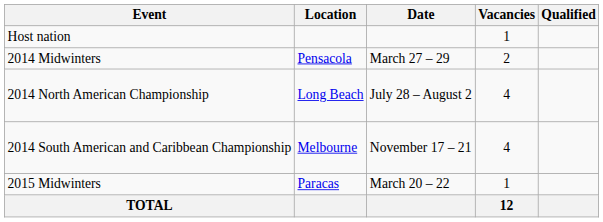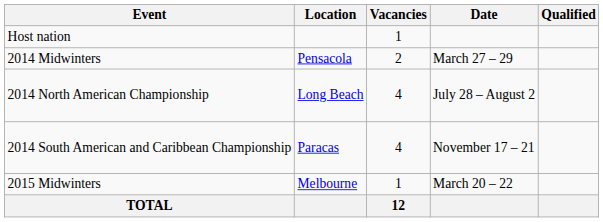columns swapped: Date <-> Vacancies
2014 South American and Caribbean Championship | Location: Melbourne -> Paracas
2015 Midwinters | Location: Paracas -> Melbourne
